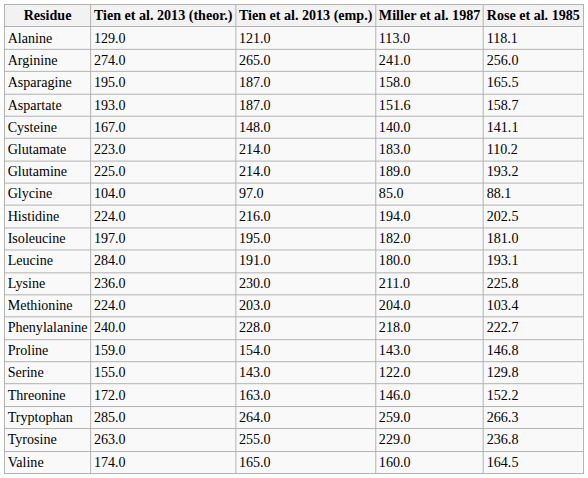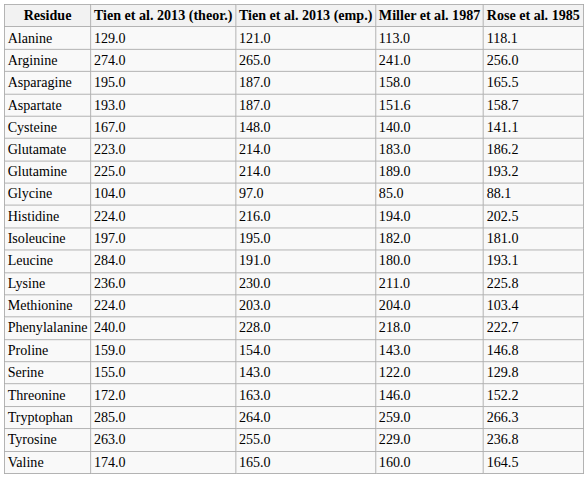Glutamate | Rose et al. 1985: 110.2 -> 186.2
